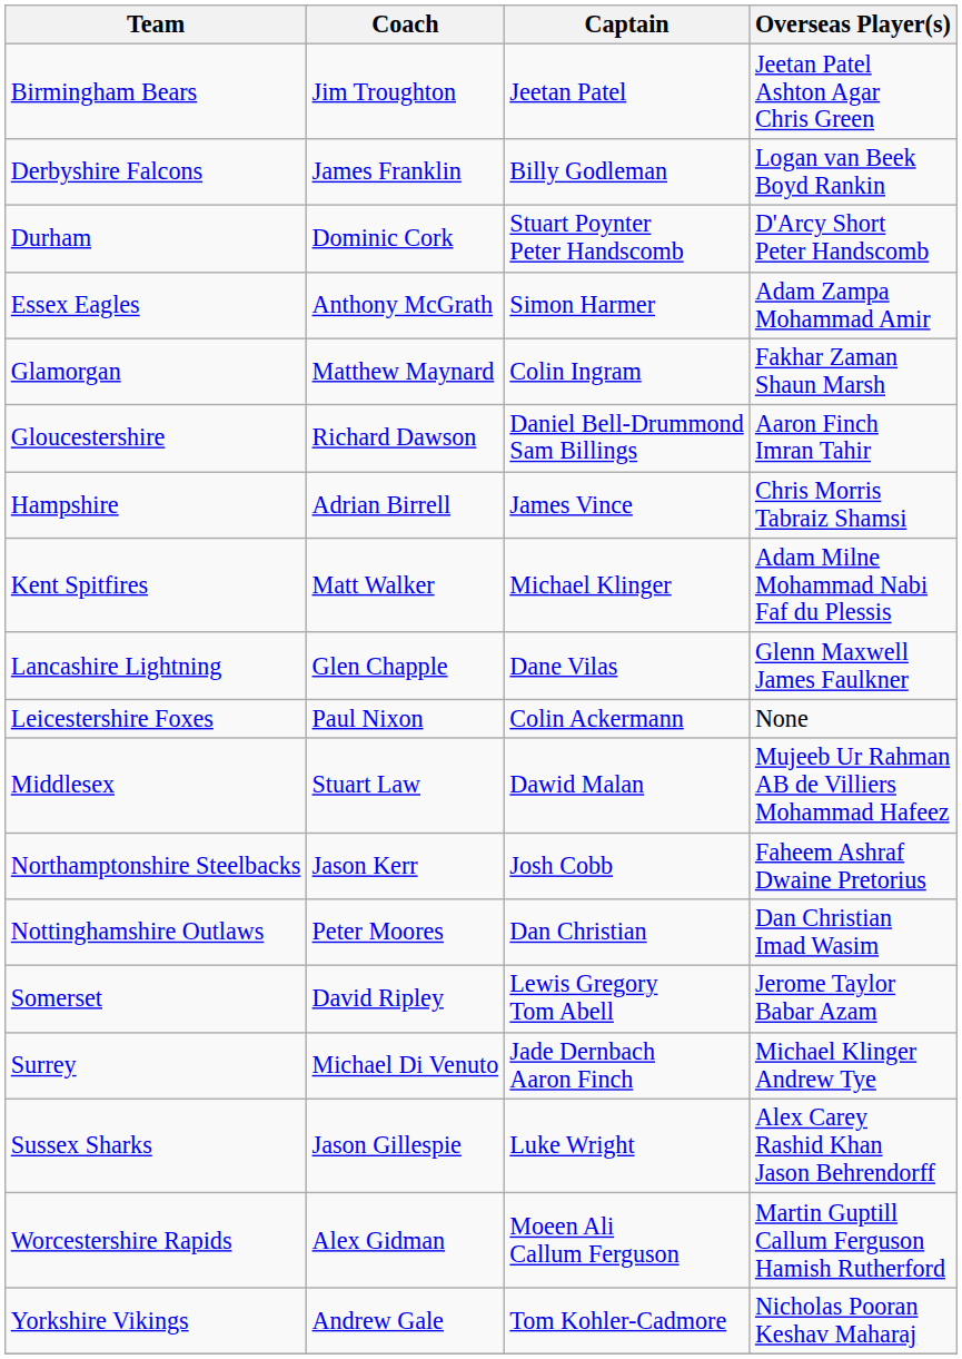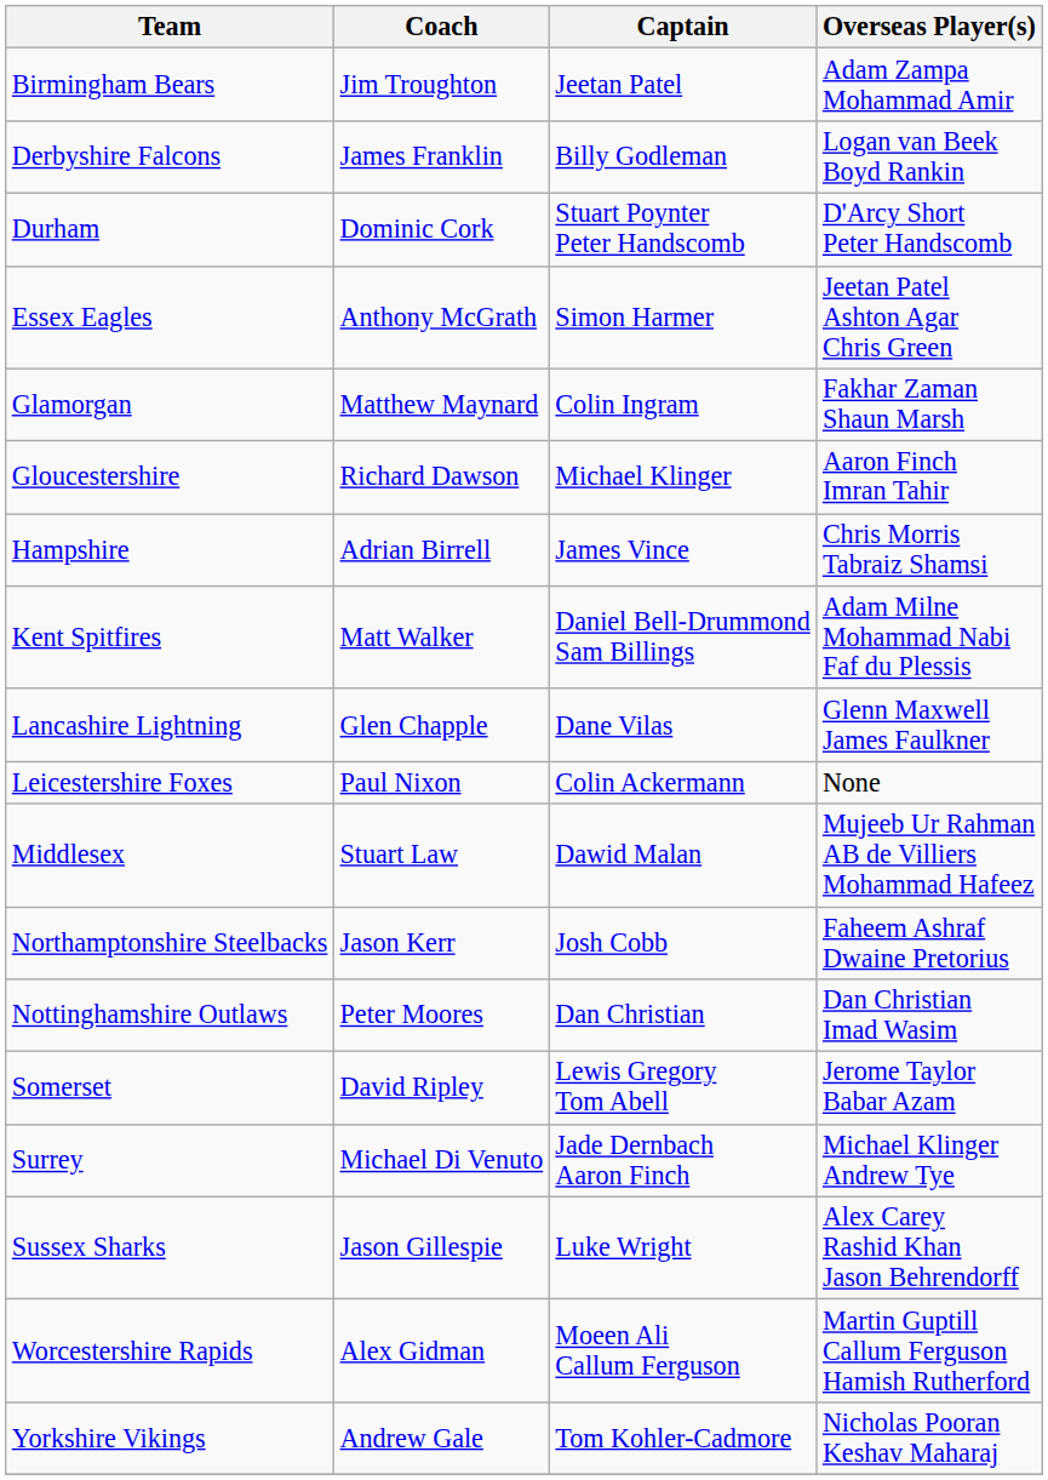Birmingham Bears | Overseas Player(s): Jeetan Patel Ashton Agar Chris Green -> Adam Zampa Mohammad Amir
Essex Eagles | Overseas Player(s): Adam Zampa Mohammad Amir -> Jeetan Patel Ashton Agar Chris Green
Gloucestershire | Captain: Daniel Bell-Drummond Sam Billings -> Michael Klinger
Kent Spitfires | Captain: Michael Klinger -> Daniel Bell-Drummond Sam Billings
